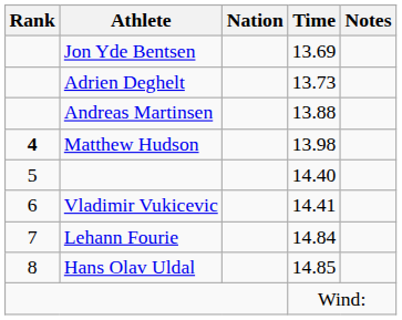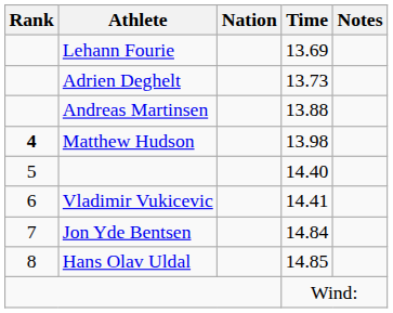13.69 | Athlete: Jon Yde Bentsen -> Lehann Fourie
14.84 | Athlete: Lehann Fourie -> Jon Yde Bentsen
